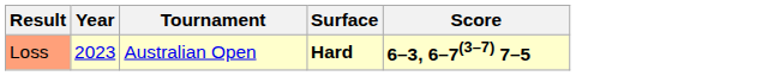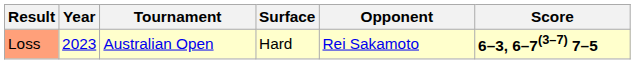+ column: Opponent | Rei Sakamoto
Loss | Surface: bold -> normal
